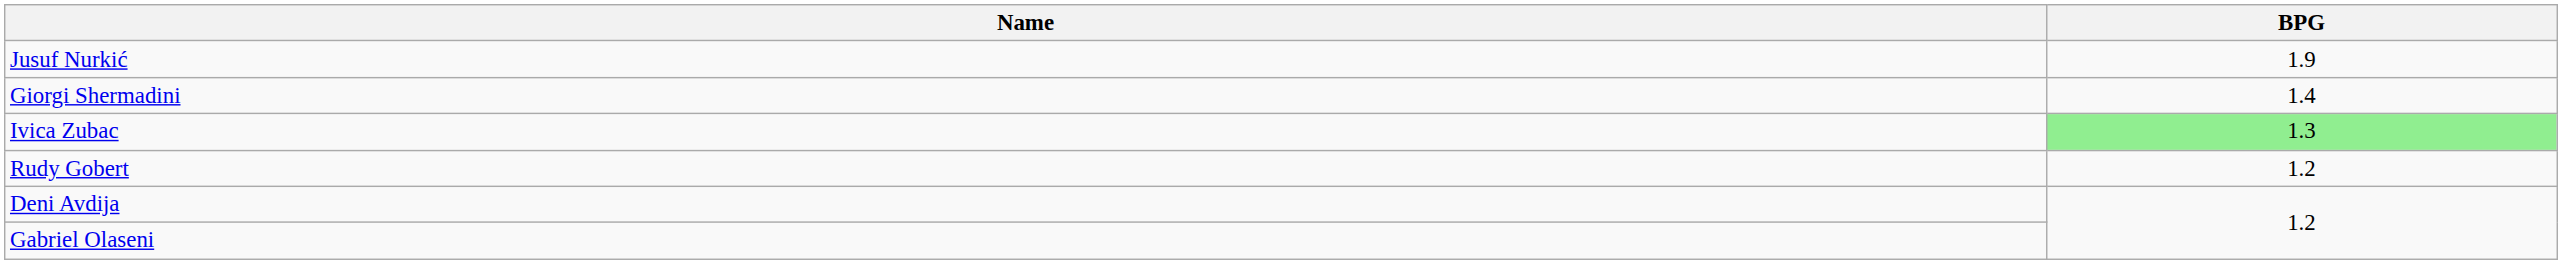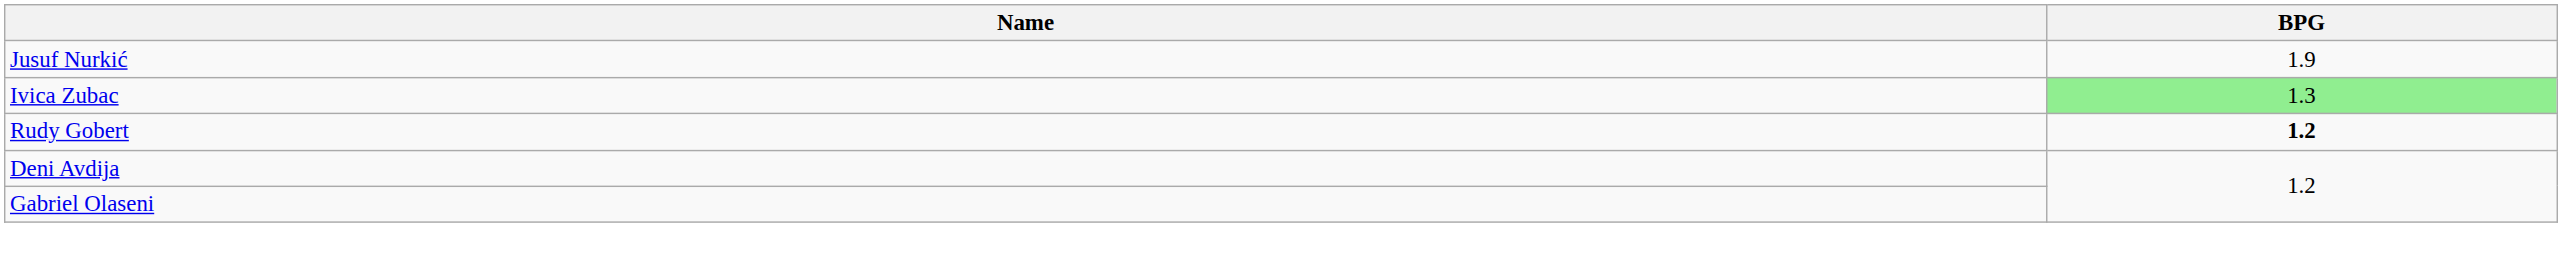- row: Giorgi Shermadini | 1.4
Rudy Gobert | BPG: normal -> bold
